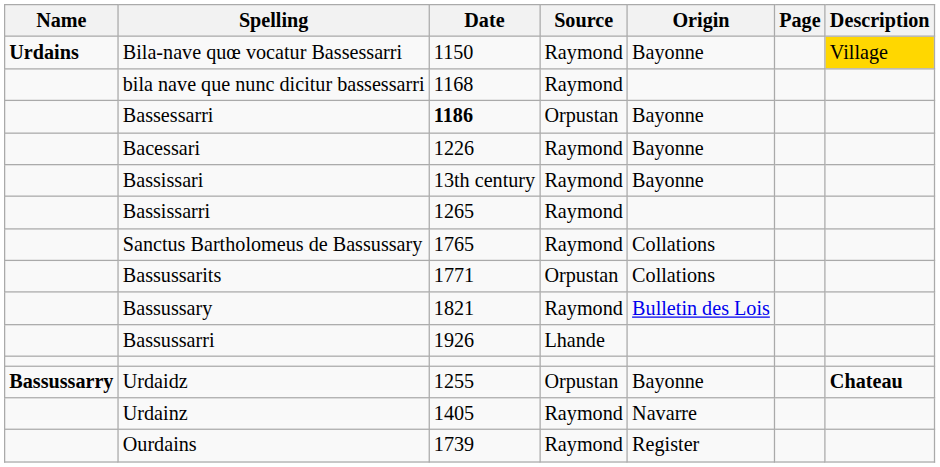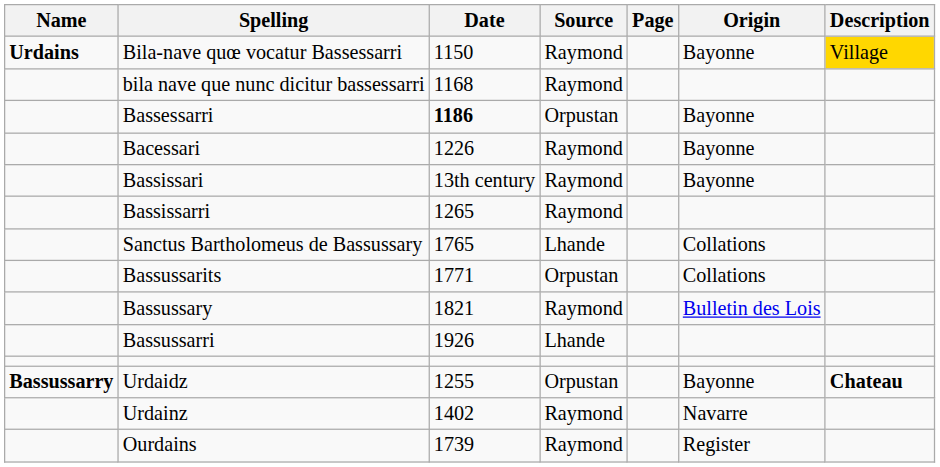columns swapped: Page <-> Origin
Sanctus Bartholomeus de Bassussary | Source: Raymond -> Lhande
Urdainz | Date: 1405 -> 1402
